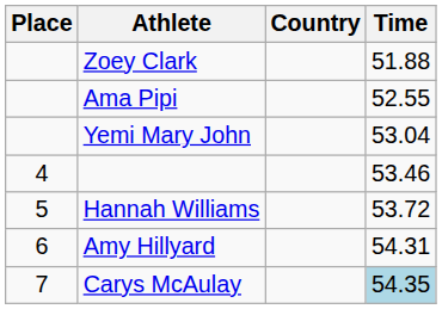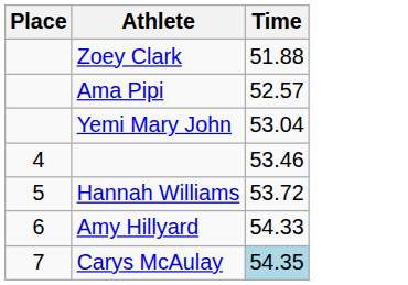- column: Country
Ama Pipi | Time: 52.55 -> 52.57
Amy Hillyard | Time: 54.31 -> 54.33
